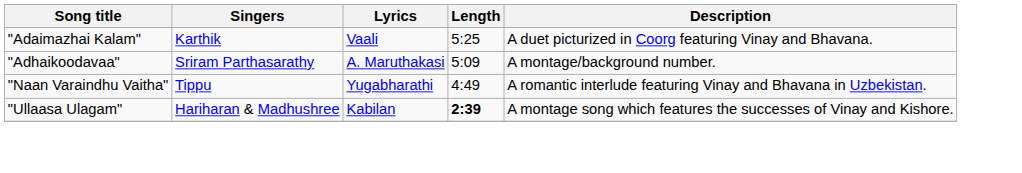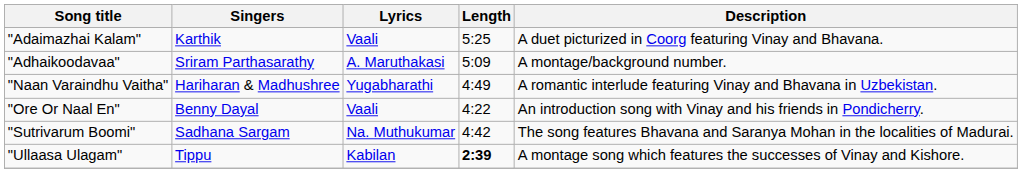"Naan Varaindhu Vaitha" | Singers: Tippu -> Hariharan & Madhushree
+ row: "Ore Or Naal En" | Benny Dayal | Vaali | 4:22 | An introduction song with Vinay and his friends in Pondicherry.
+ row: "Sutrivarum Boomi" | Sadhana Sargam | Na. Muthukumar | 4:42 | The song features Bhavana and Saranya Mohan in the localities of Madurai.
"Ullaasa Ulagam" | Singers: Hariharan & Madhushree -> Tippu
